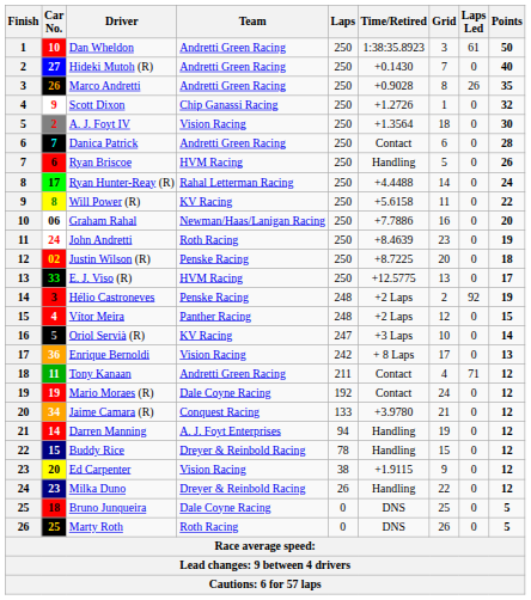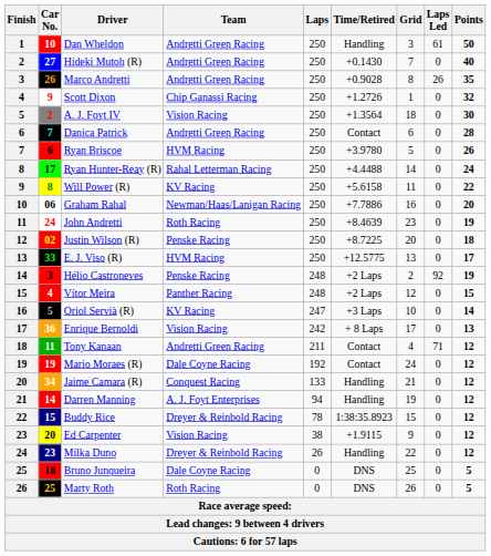Dan Wheldon | Time/Retired: 1:38:35.8923 -> Handling
Ryan Briscoe | Time/Retired: Handling -> +3.9780
Jaime Camara (R) | Time/Retired: +3.9780 -> Handling
Buddy Rice | Time/Retired: Handling -> 1:38:35.8923
